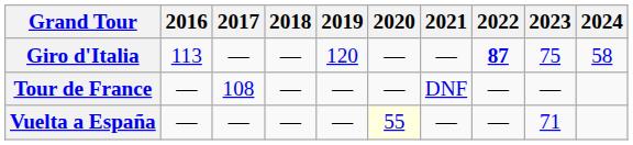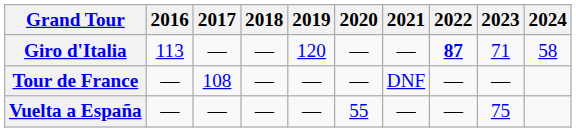Giro d'Italia | 2023: 75 -> 71
Vuelta a España | 2020: lightyellow background -> no background
Vuelta a España | 2023: 71 -> 75
